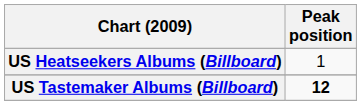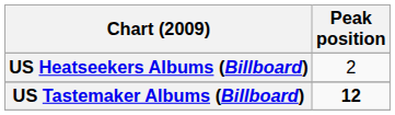US Heatseekers Albums (Billboard) | Peak position: 1 -> 2
